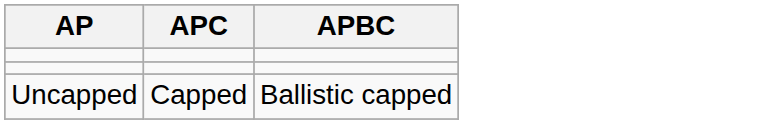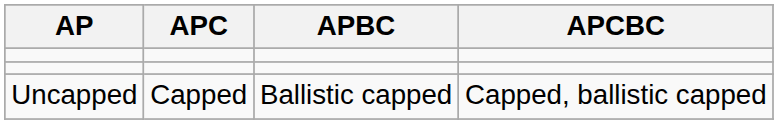+ column: APCBC | Capped, ballistic capped
